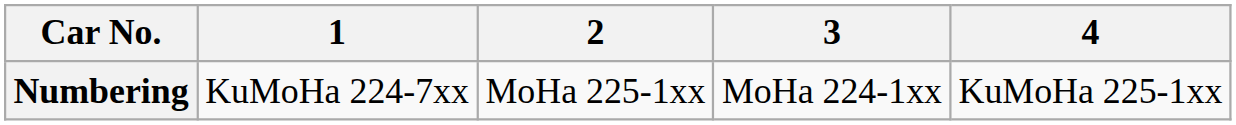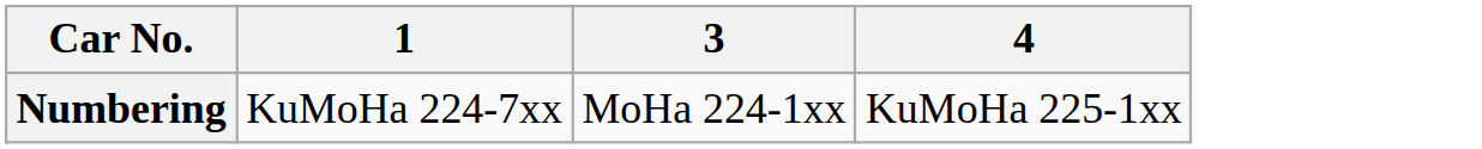- column: 2 | MoHa 225-1xx
